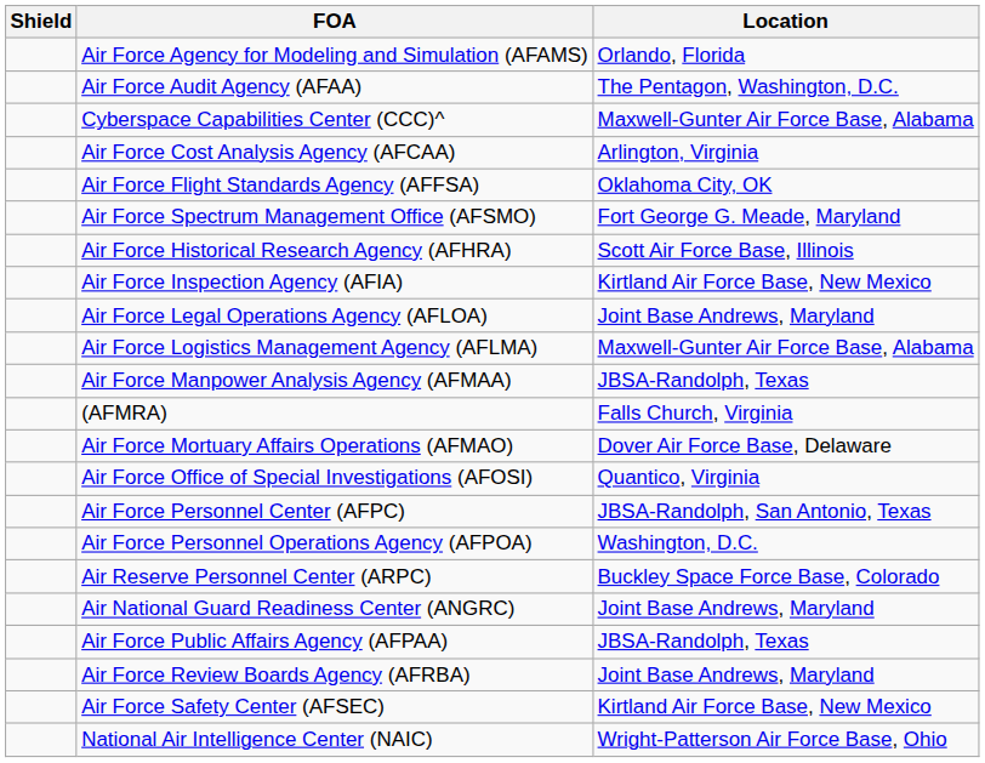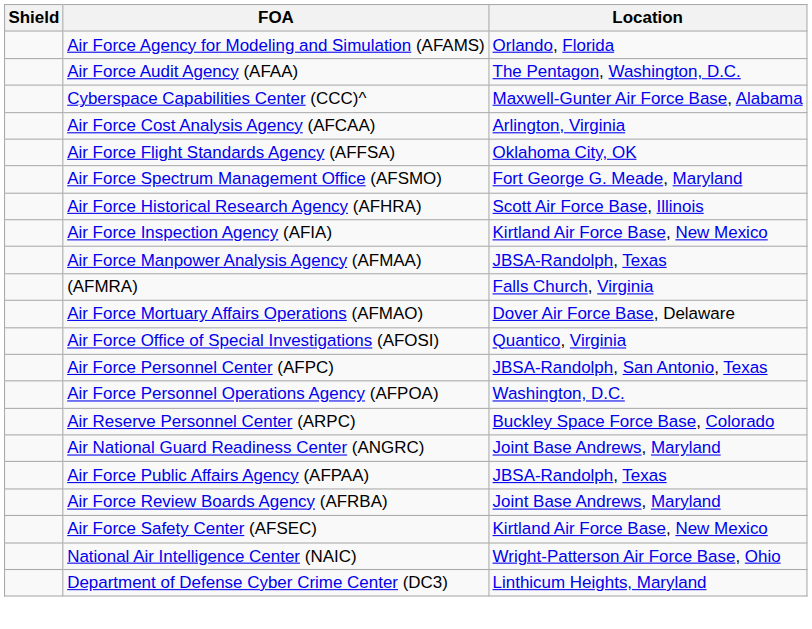- row: Air Force Legal Operations Agency (AFLOA) | Joint Base Andrews, Maryland
- row: Air Force Logistics Management Agency (AFLMA) | Maxwell-Gunter Air Force Base, Alabama
+ row: Department of Defense Cyber Crime Center (DC3) | Linthicum Heights, Maryland
